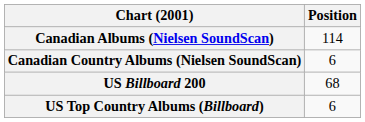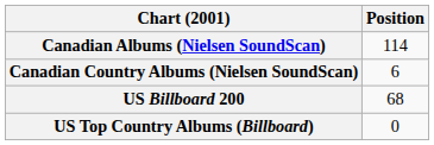US Top Country Albums (Billboard) | Position: 6 -> 0
